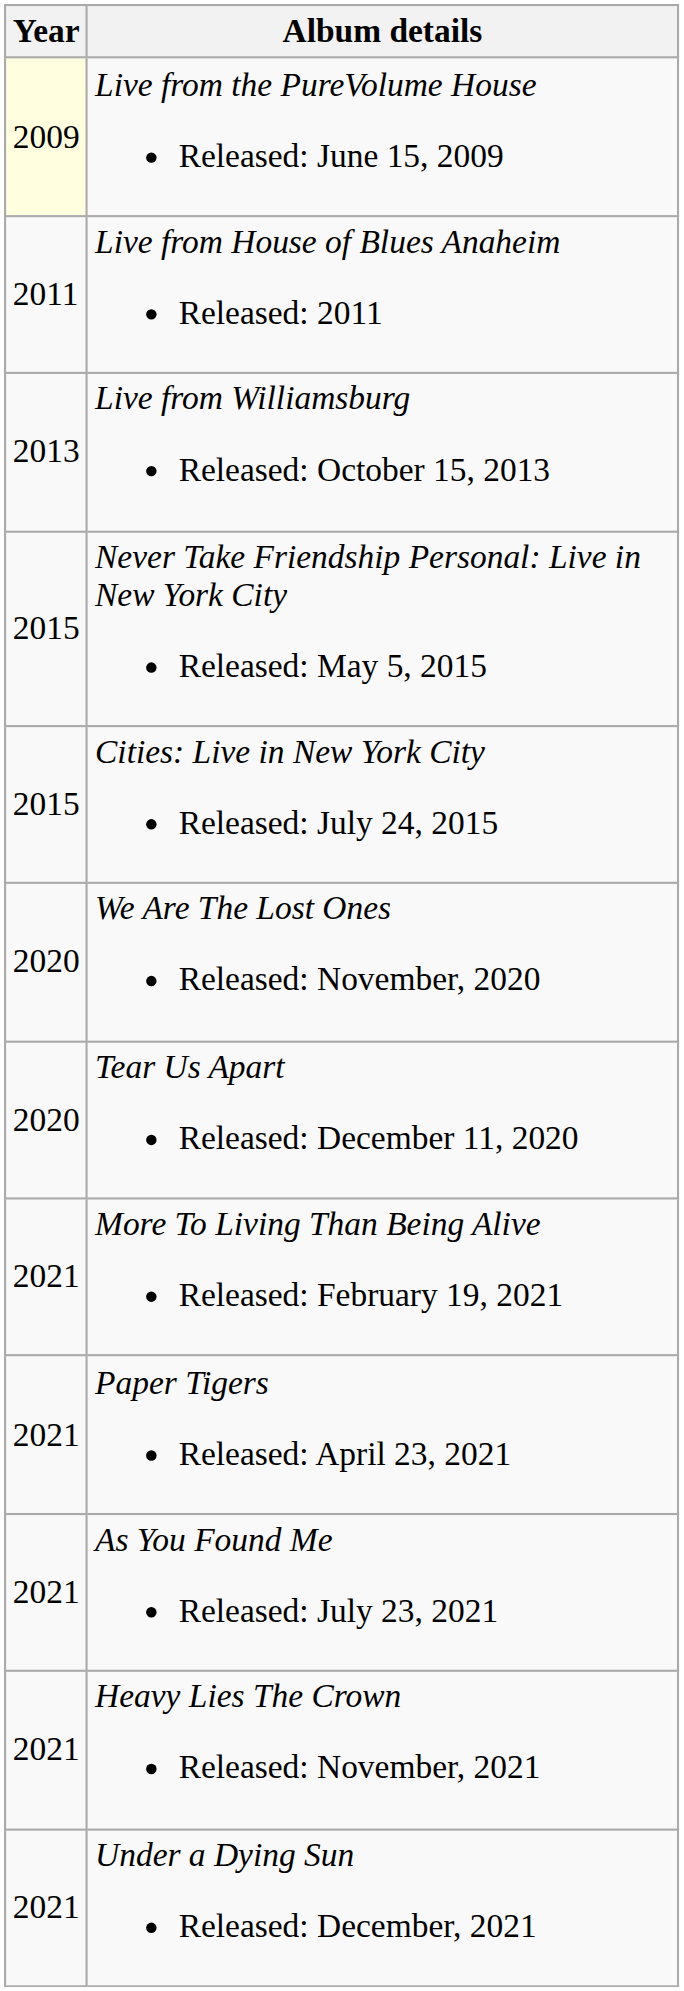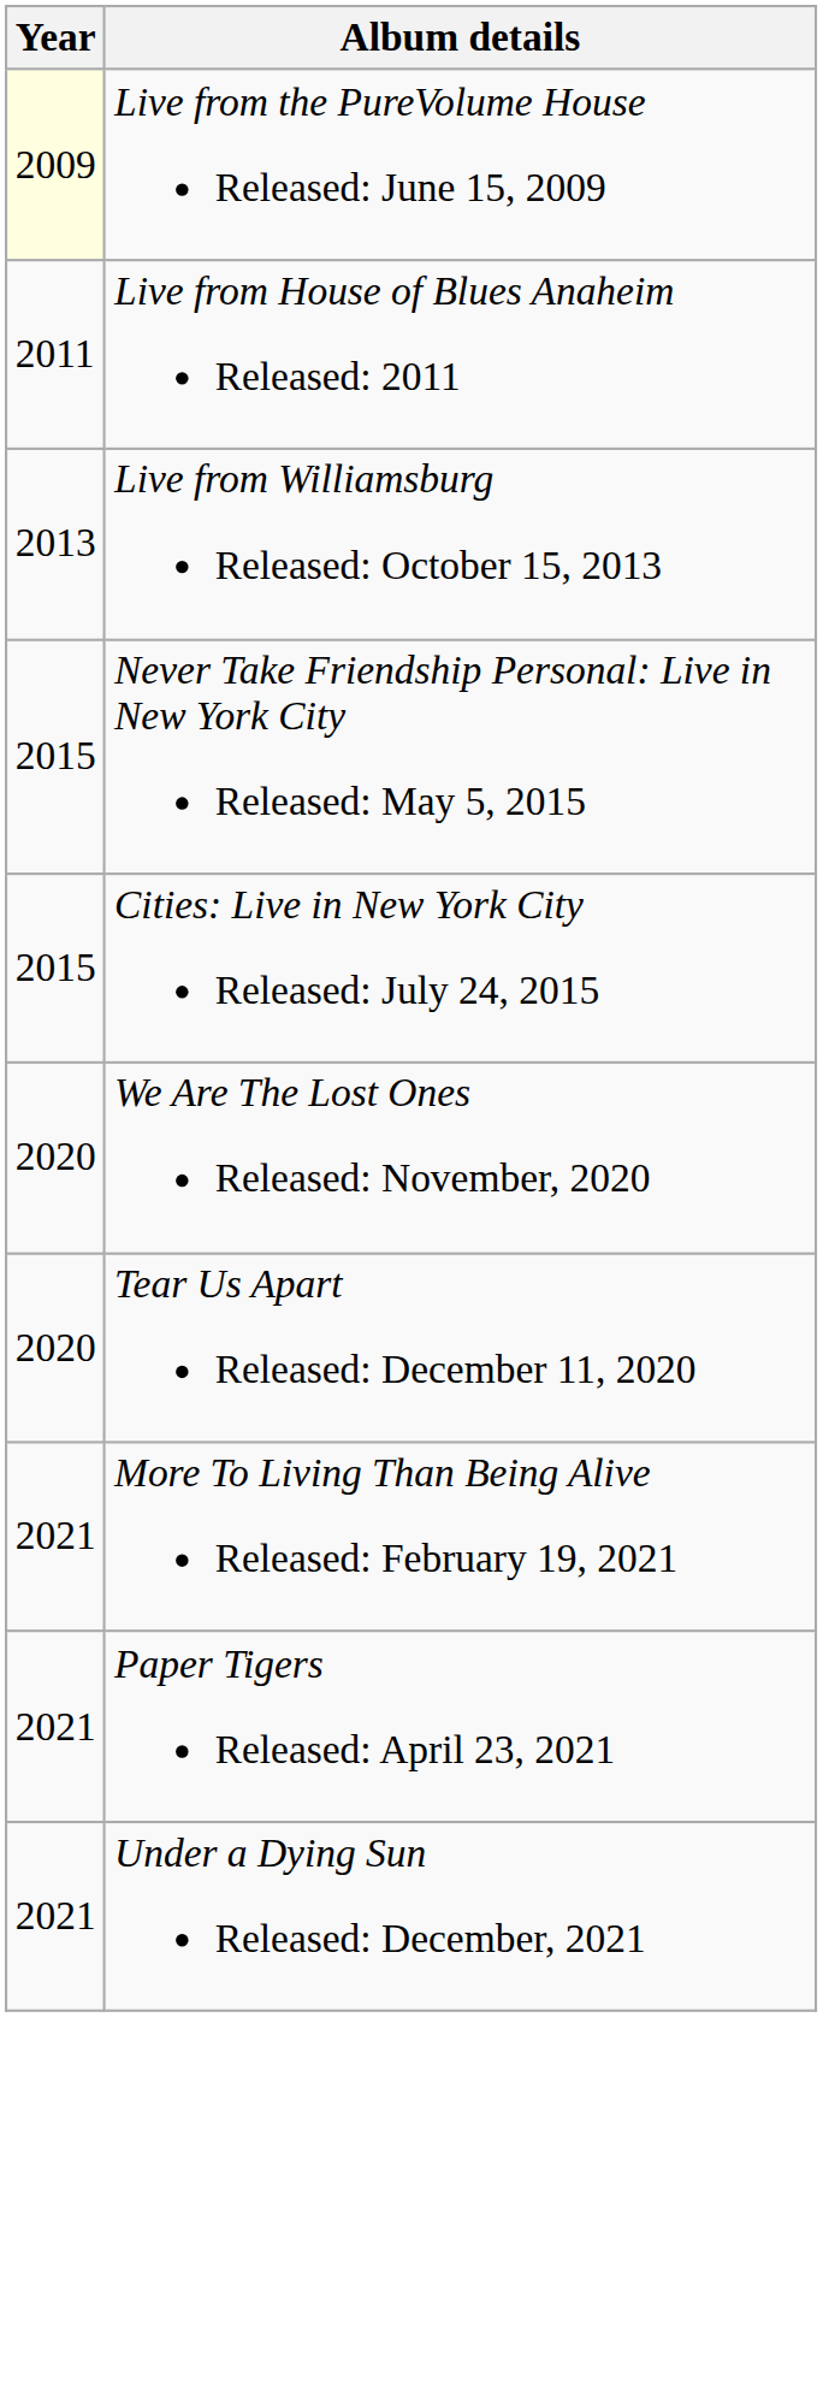- row: 2021 | As You Found Me Released: July 23, 2021
- row: 2021 | Heavy Lies The Crown Released: November, 2021
